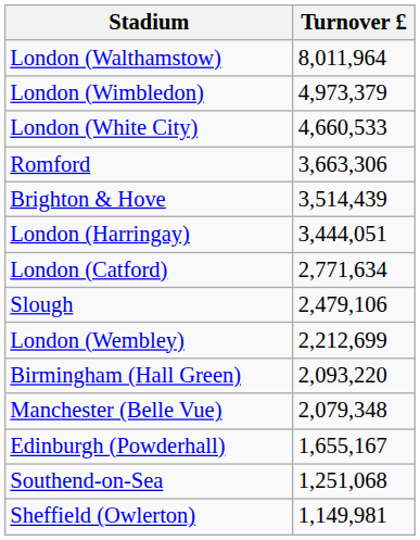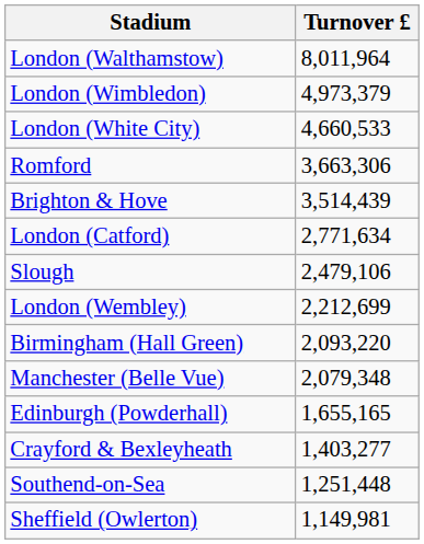- row: London (Harringay) | 3,444,051
Edinburgh (Powderhall) | Turnover £: 1,655,167 -> 1,655,165
+ row: Crayford & Bexleyheath | 1,403,277
Southend-on-Sea | Turnover £: 1,251,068 -> 1,251,448
